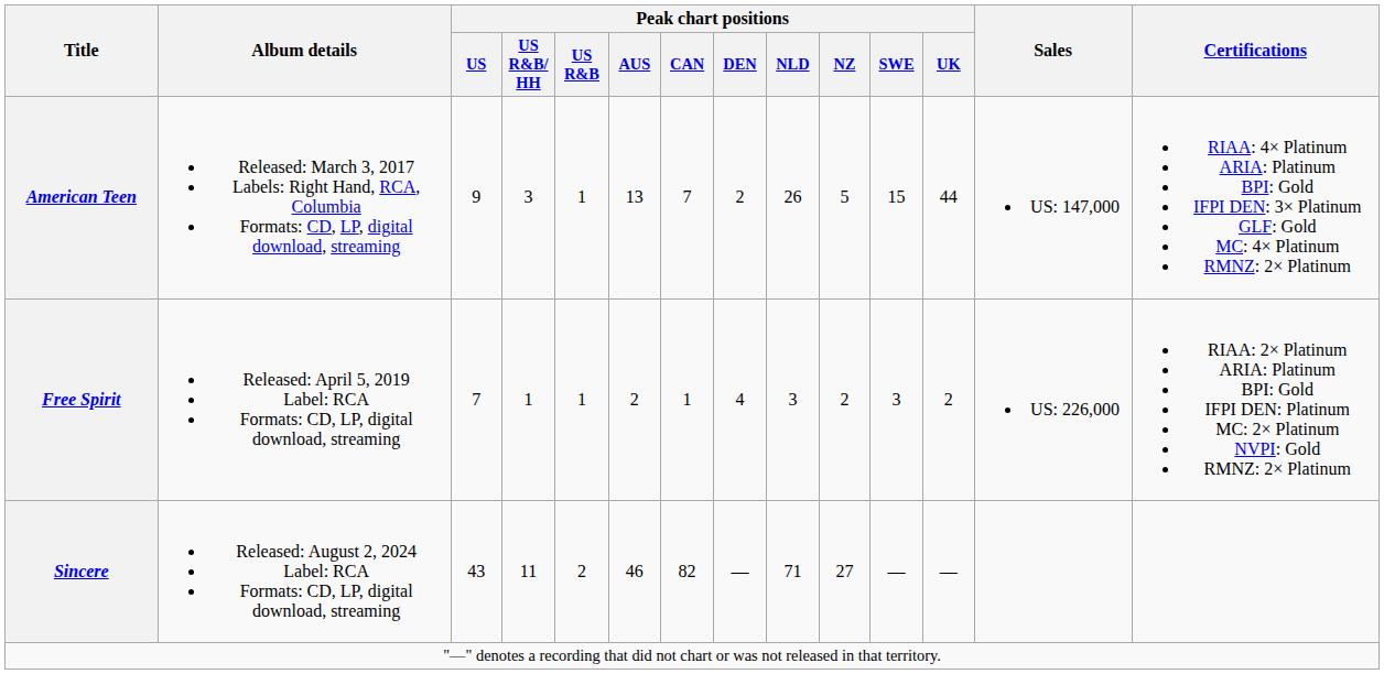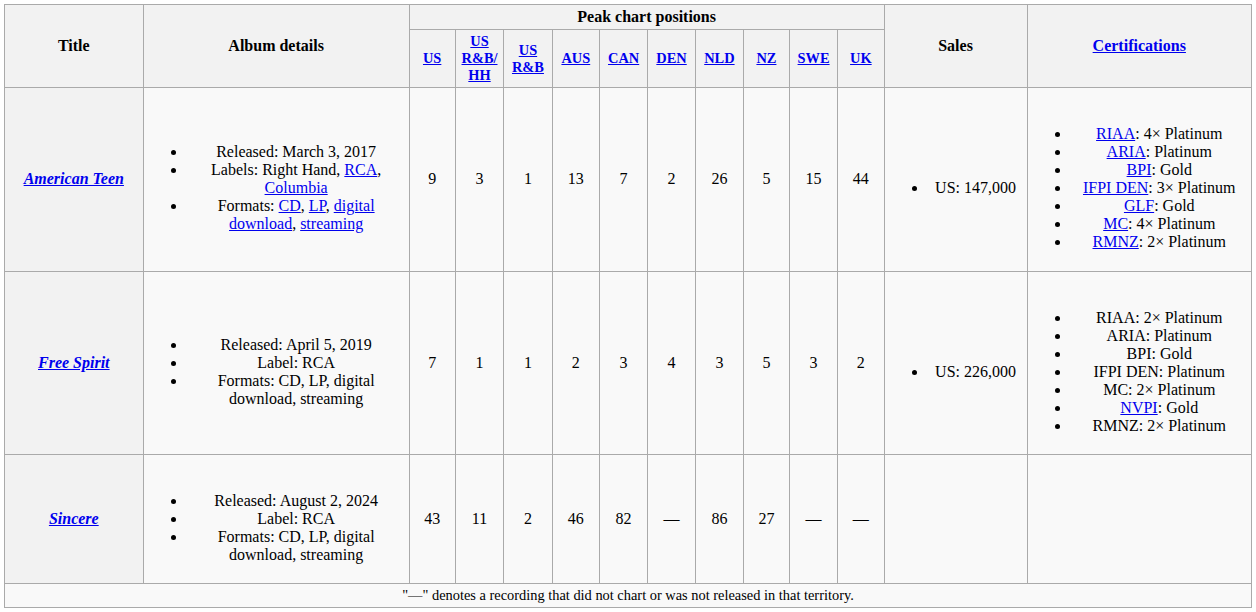Free Spirit | Peak chart positions / CAN: 1 -> 3
Free Spirit | Peak chart positions / NZ: 2 -> 5
Sincere | Peak chart positions / NLD: 71 -> 86
